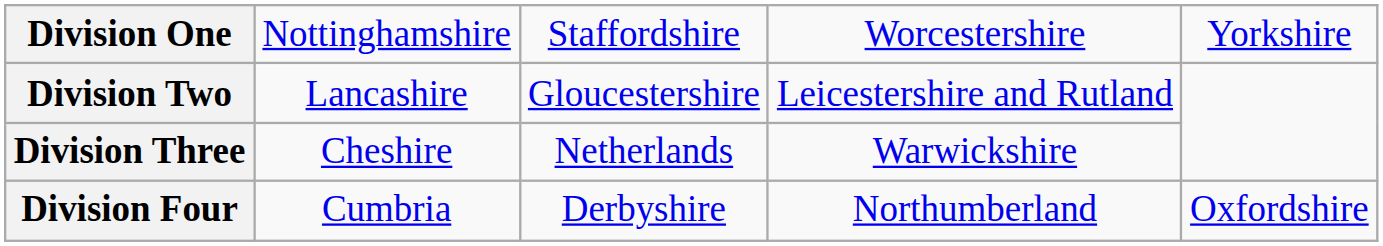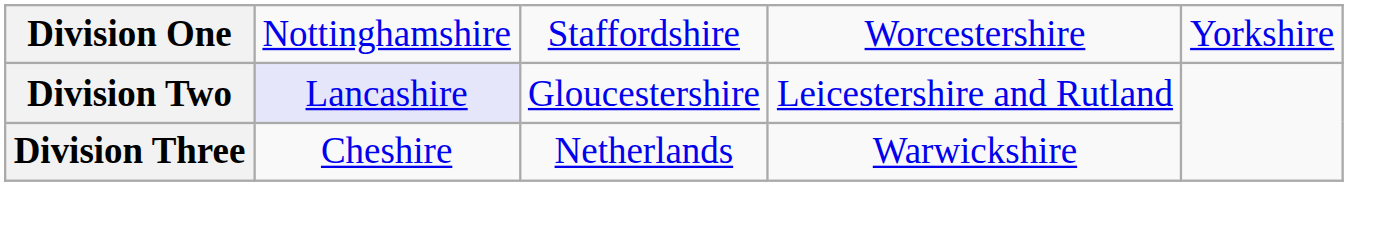Division Two | column 2: no background -> lavender background
- row: Division Four | Cumbria | Derbyshire | Northumberland | Oxfordshire
